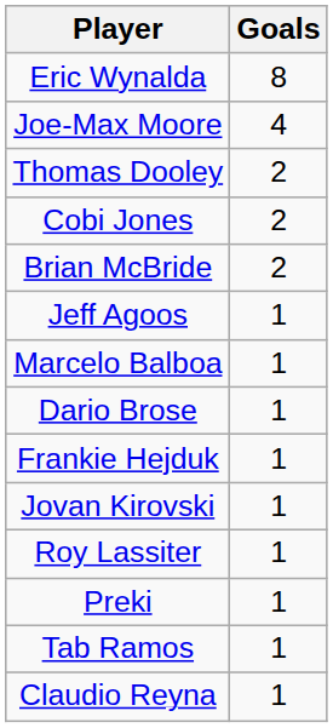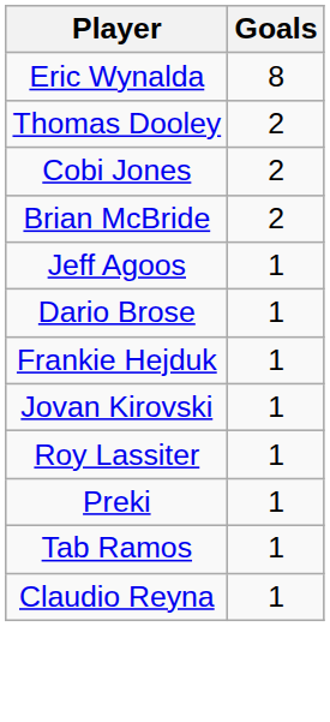- row: Joe-Max Moore | 4
- row: Marcelo Balboa | 1
